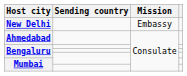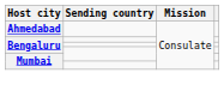- row: New Delhi | Embassy
